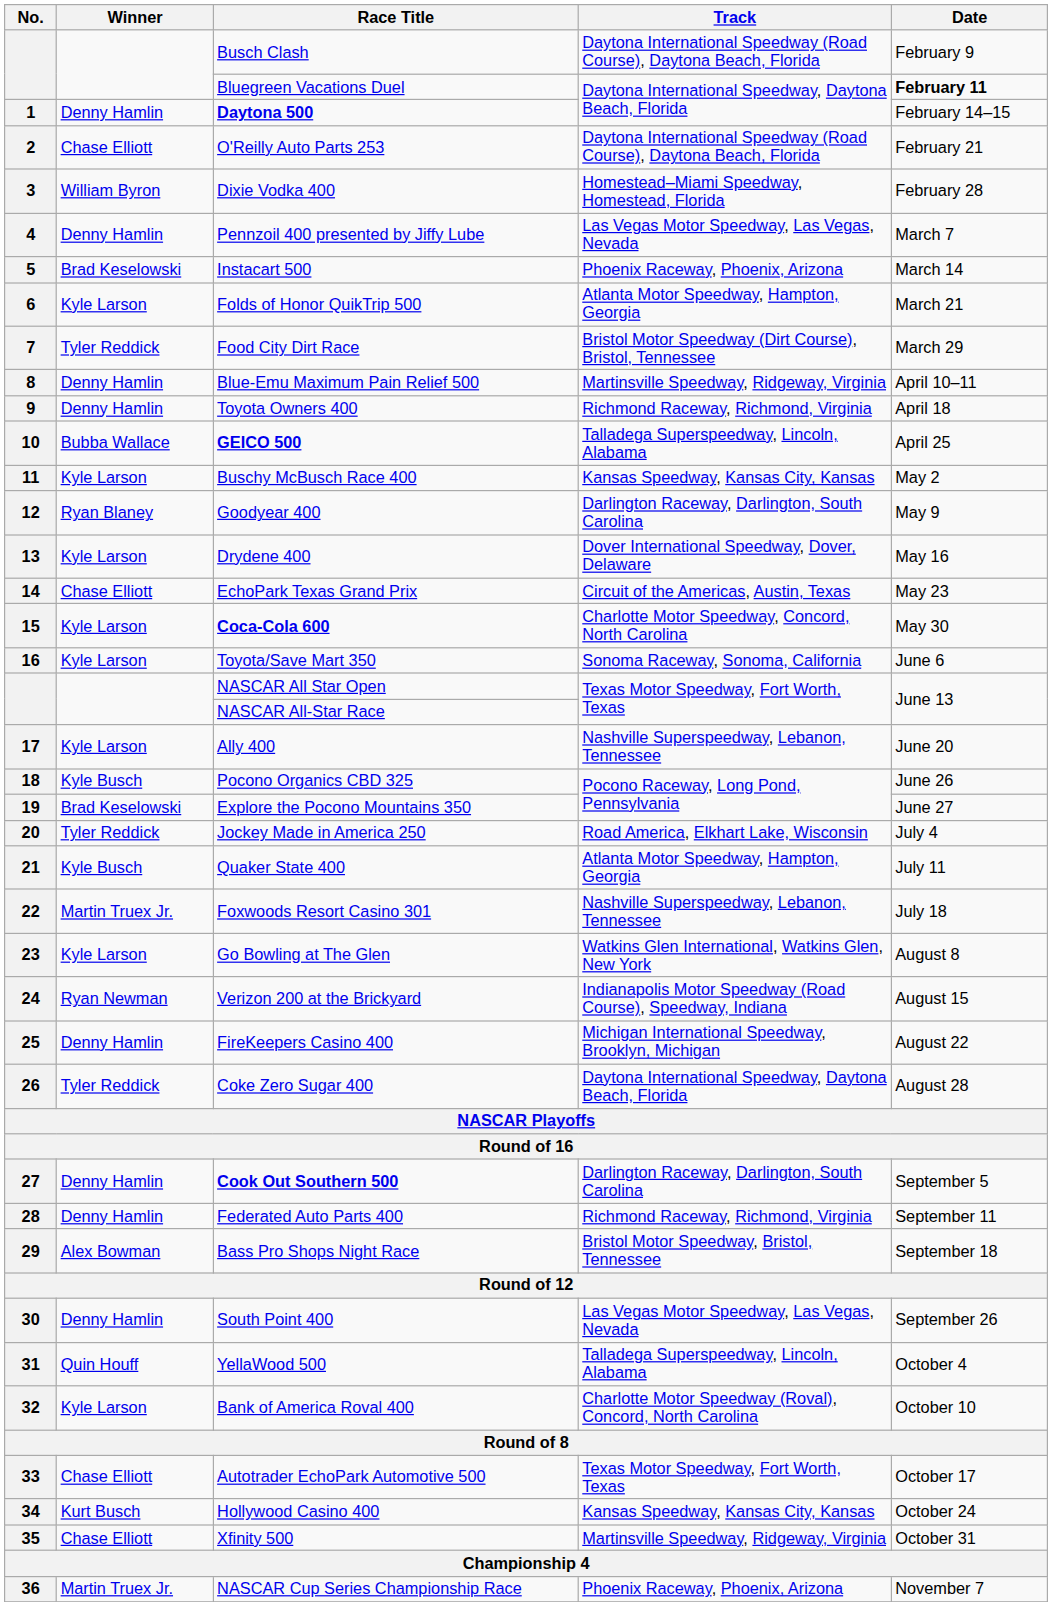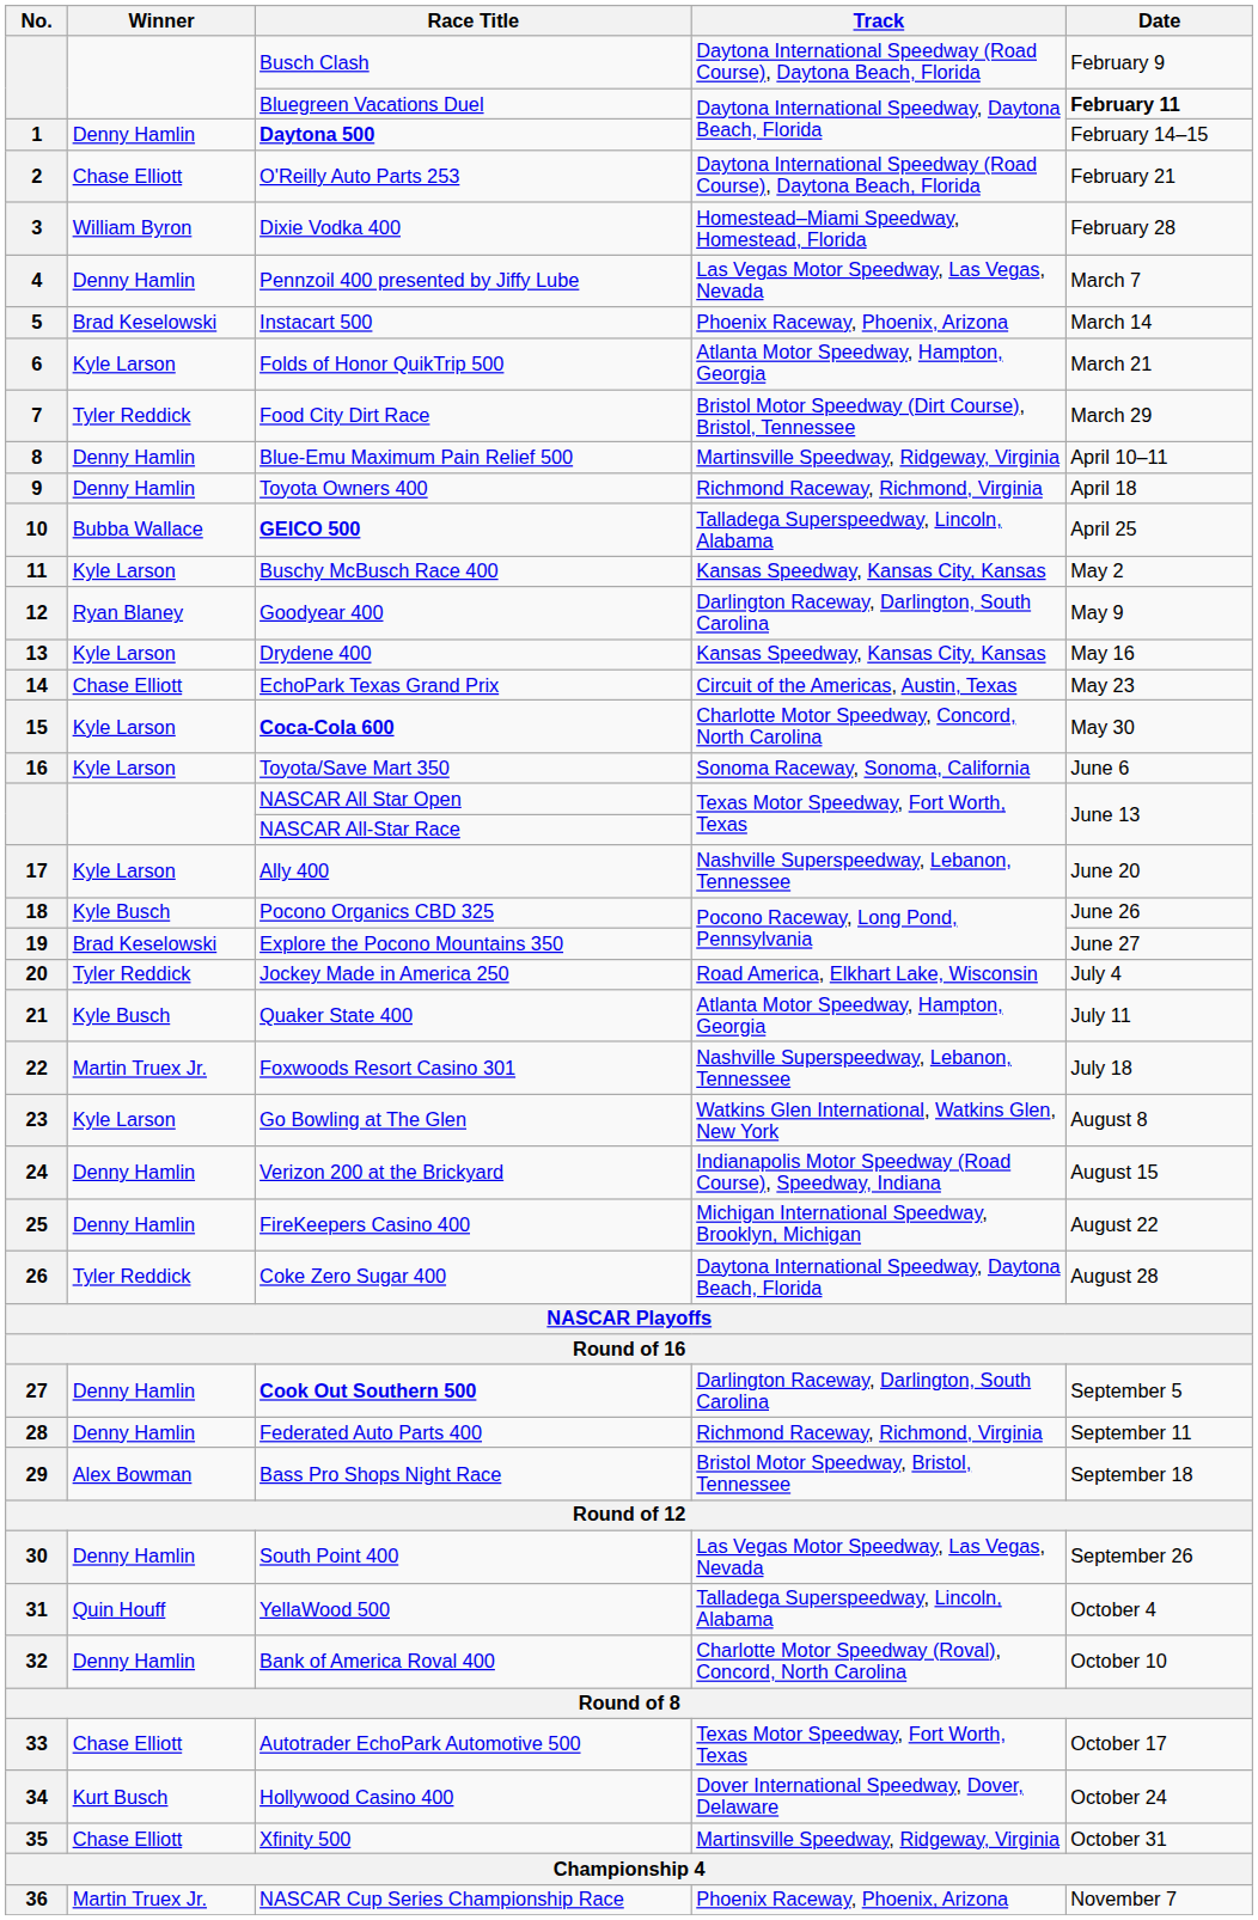Drydene 400 | Track: Dover International Speedway, Dover, Delaware -> Kansas Speedway, Kansas City, Kansas
Verizon 200 at the Brickyard | Winner: Ryan Newman -> Denny Hamlin
Bank of America Roval 400 | Winner: Kyle Larson -> Denny Hamlin
Hollywood Casino 400 | Track: Kansas Speedway, Kansas City, Kansas -> Dover International Speedway, Dover, Delaware
